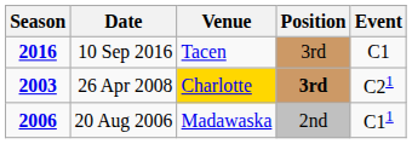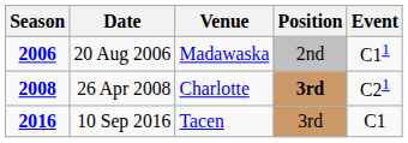rows swapped: 20 Aug 2006 <-> 10 Sep 2016
26 Apr 2008 | Season: 2003 -> 2008
26 Apr 2008 | Venue: gold background -> no background
